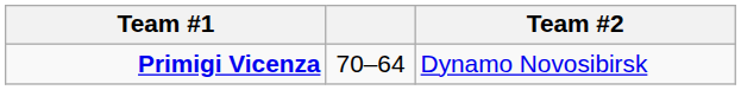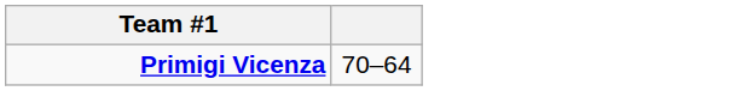- column: Team #2 | Dynamo Novosibirsk
